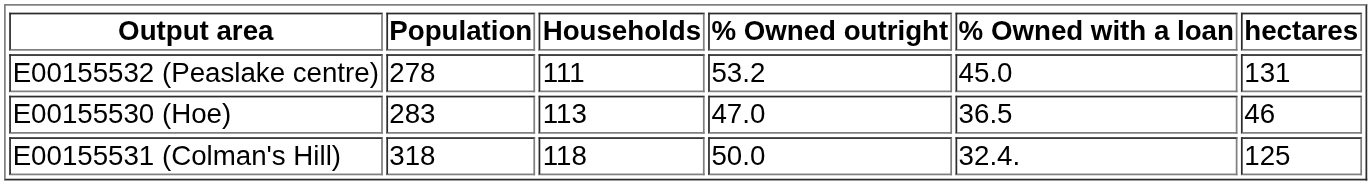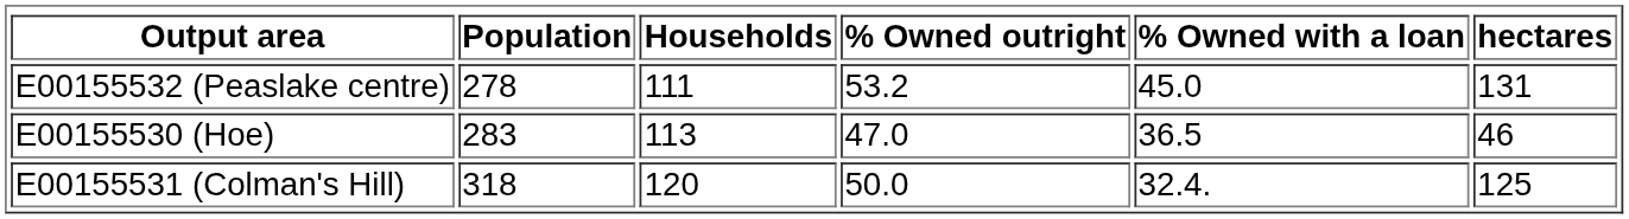E00155531 (Colman's Hill) | Households: 118 -> 120
